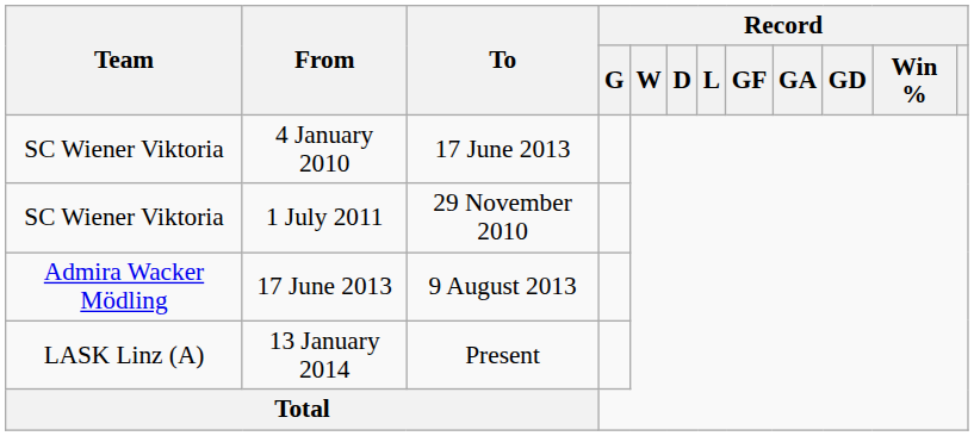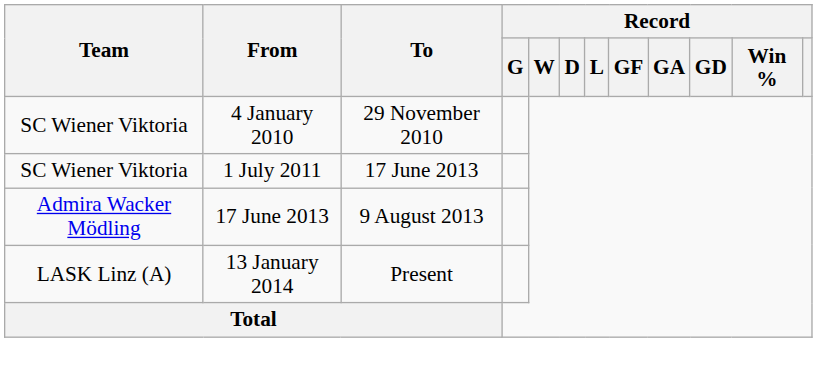4 January 2010 | To: 17 June 2013 -> 29 November 2010
1 July 2011 | To: 29 November 2010 -> 17 June 2013
